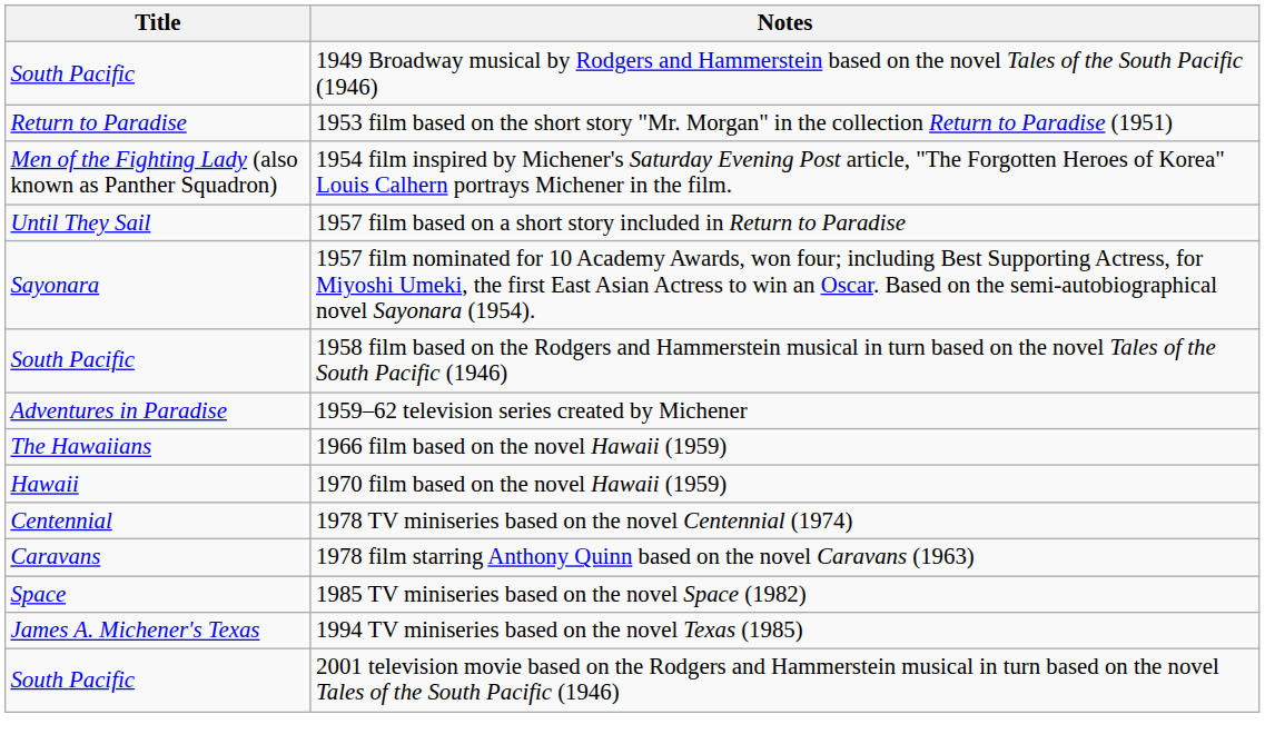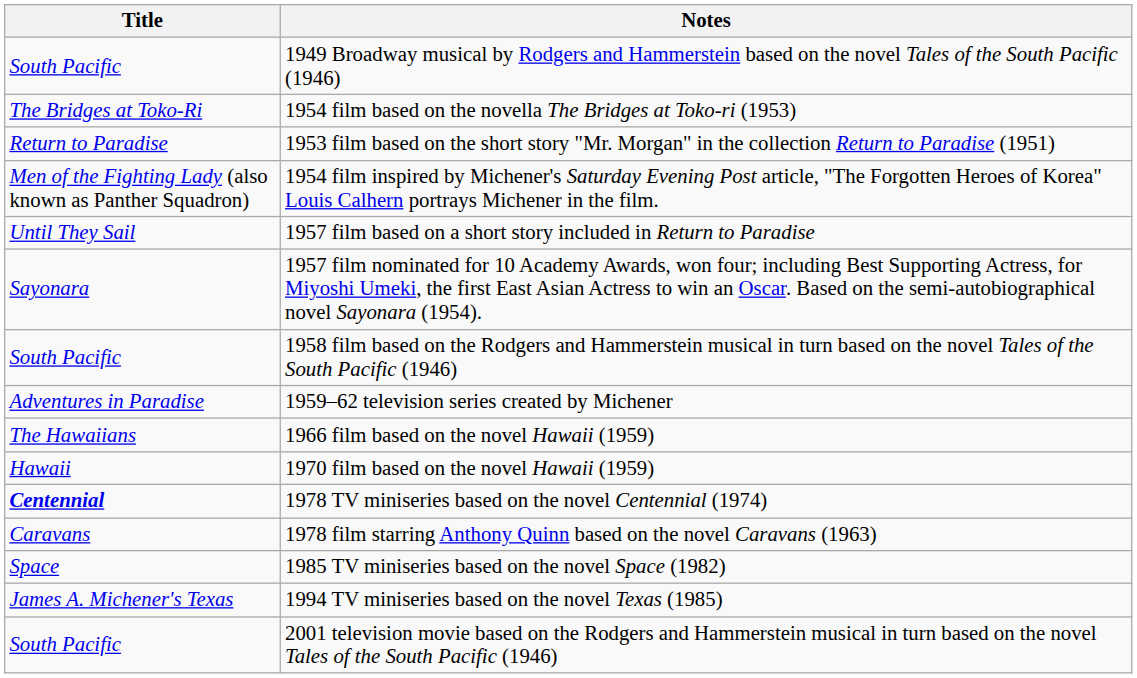+ row: The Bridges at Toko-Ri | 1954 film based on the novella The Bridges at Toko-ri (1953)
1978 TV miniseries based on the novel Centennial (1974) | Title: normal -> bold
